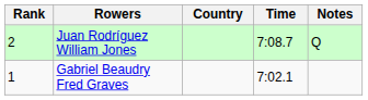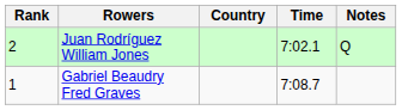Juan Rodríguez William Jones | Time: 7:08.7 -> 7:02.1
Gabriel Beaudry Fred Graves | Time: 7:02.1 -> 7:08.7
